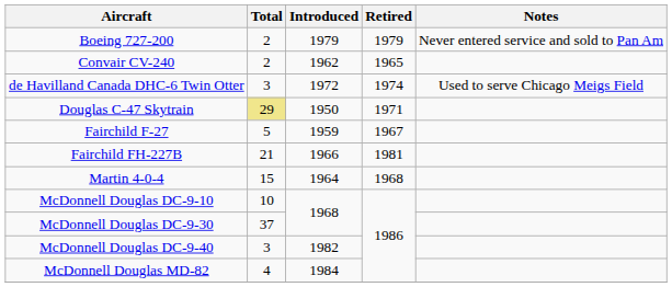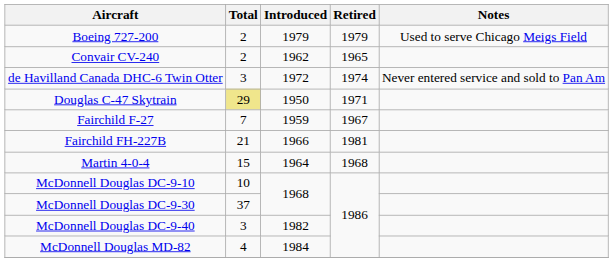Boeing 727-200 | Notes: Never entered service and sold to Pan Am -> Used to serve Chicago Meigs Field
de Havilland Canada DHC-6 Twin Otter | Notes: Used to serve Chicago Meigs Field -> Never entered service and sold to Pan Am
Fairchild F-27 | Total: 5 -> 7
